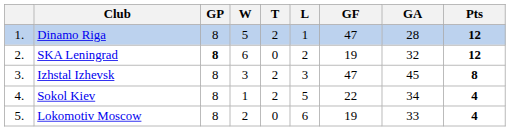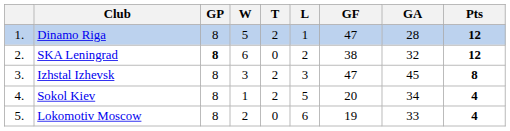SKA Leningrad | GF: 19 -> 38
Sokol Kiev | GF: 22 -> 20
